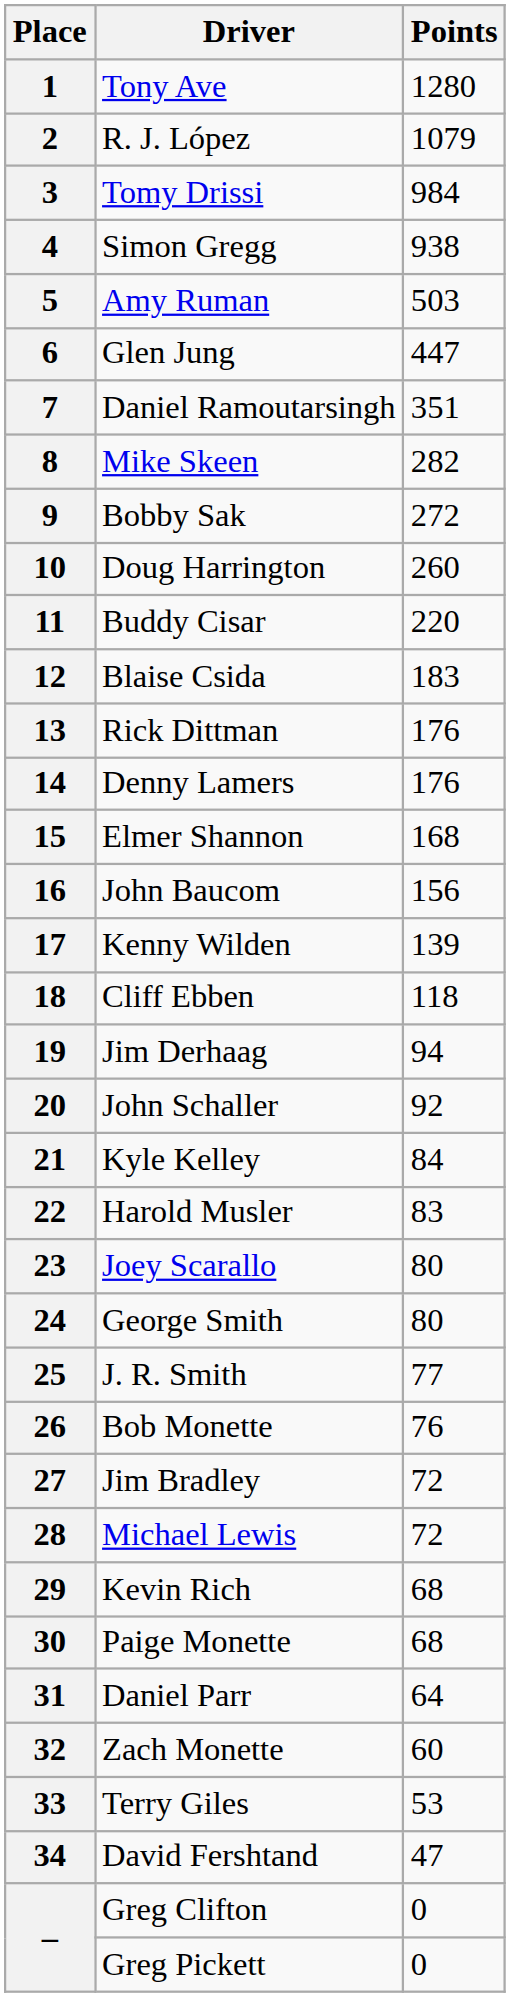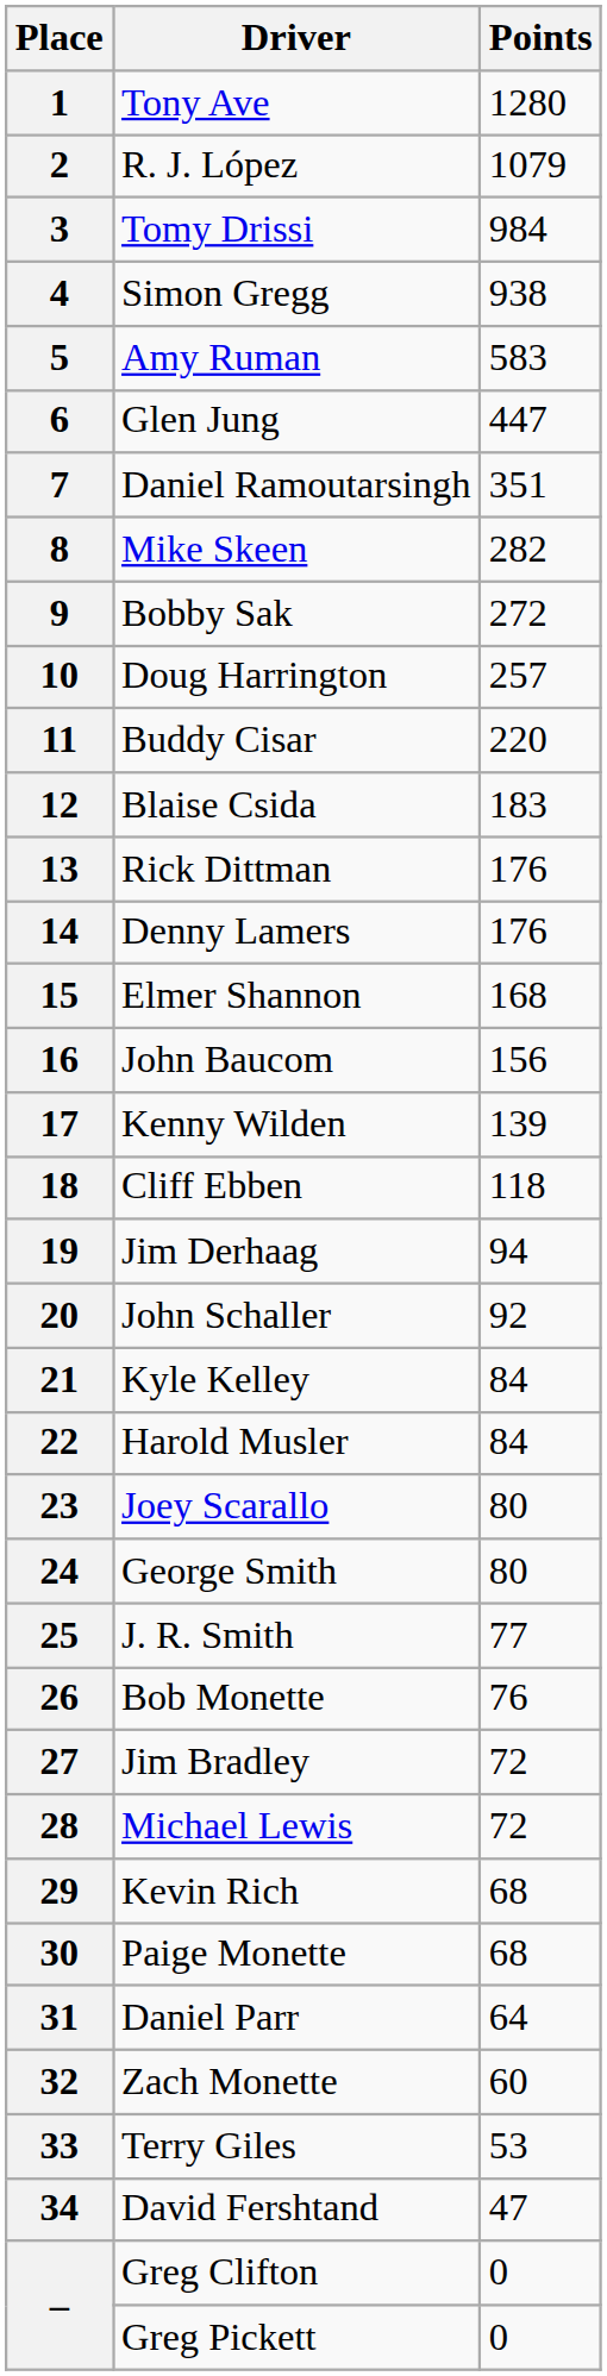5 | Points: 503 -> 583
10 | Points: 260 -> 257
22 | Points: 83 -> 84
